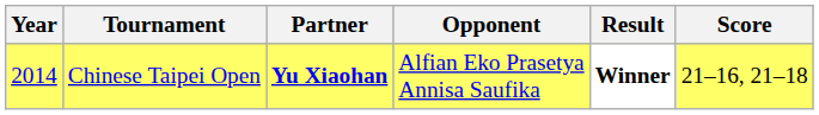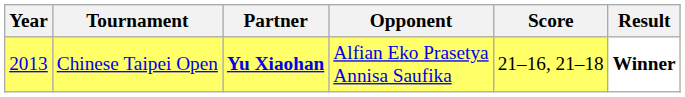columns swapped: Score <-> Result
Chinese Taipei Open | Year: 2014 -> 2013
